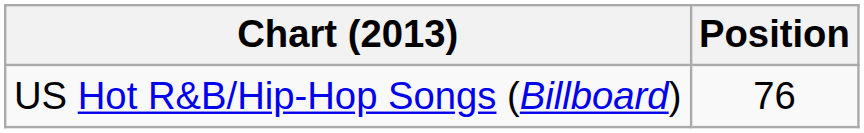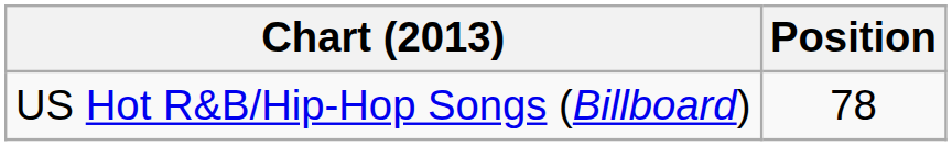US Hot R&B/Hip-Hop Songs (Billboard) | Position: 76 -> 78
